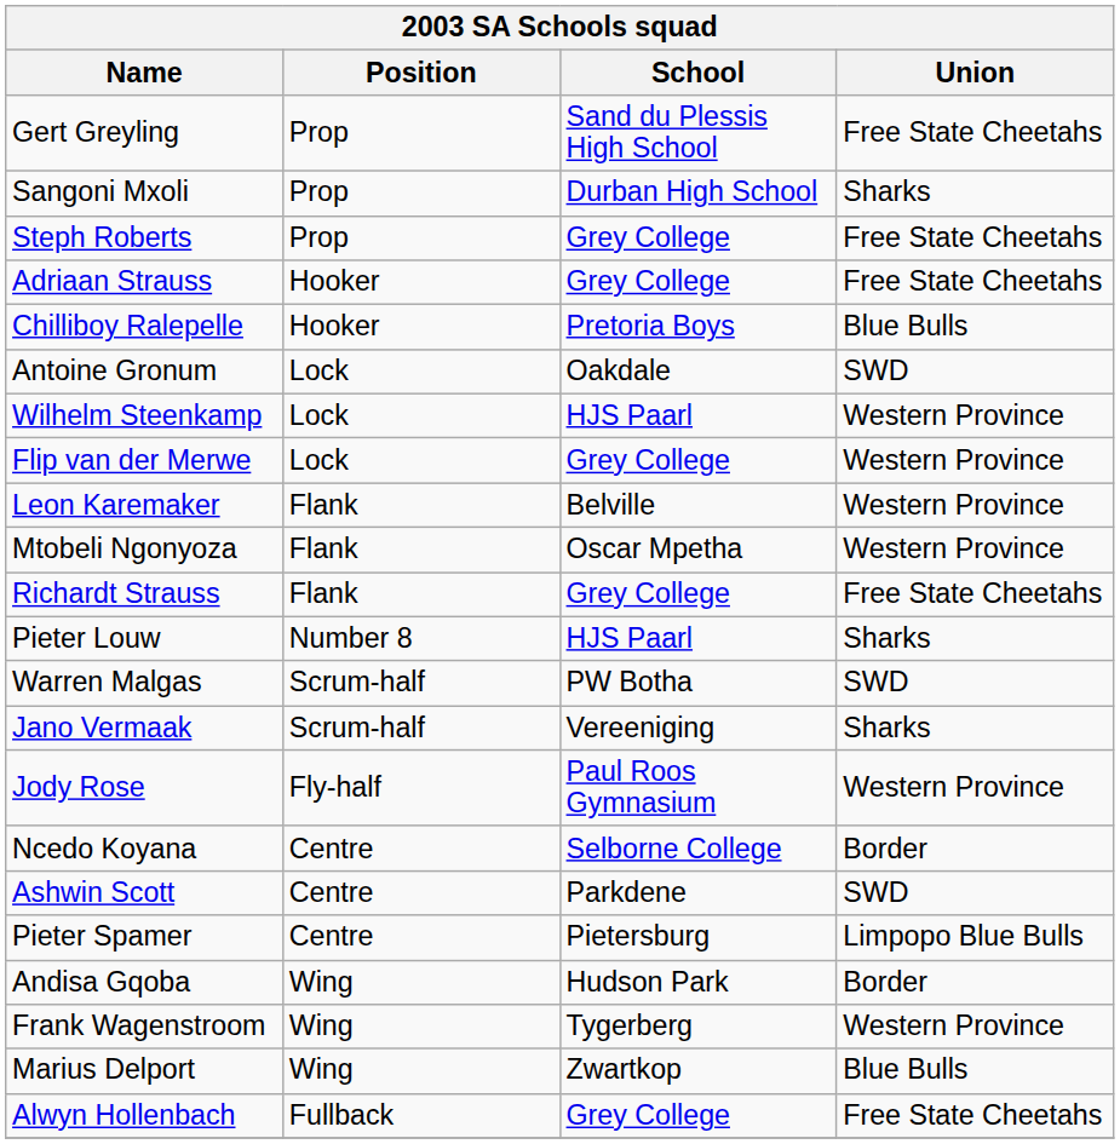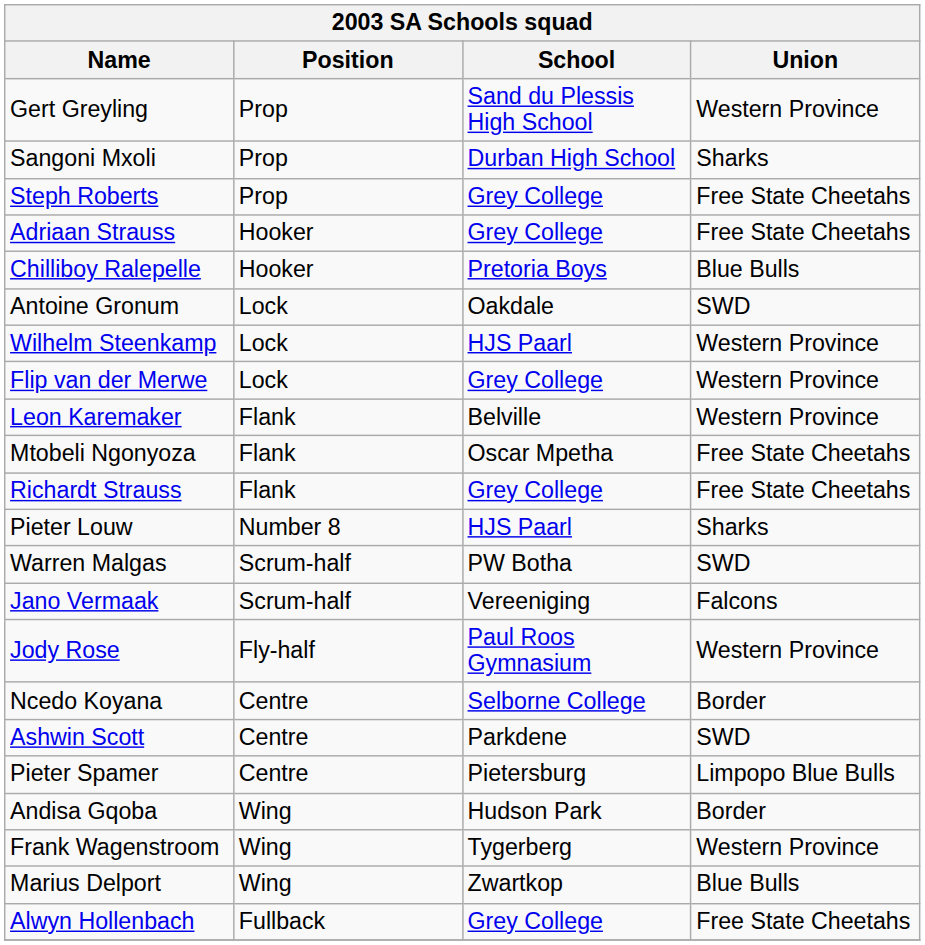Gert Greyling | Union: Free State Cheetahs -> Western Province
Mtobeli Ngonyoza | Union: Western Province -> Free State Cheetahs
Jano Vermaak | Union: Sharks -> Falcons
